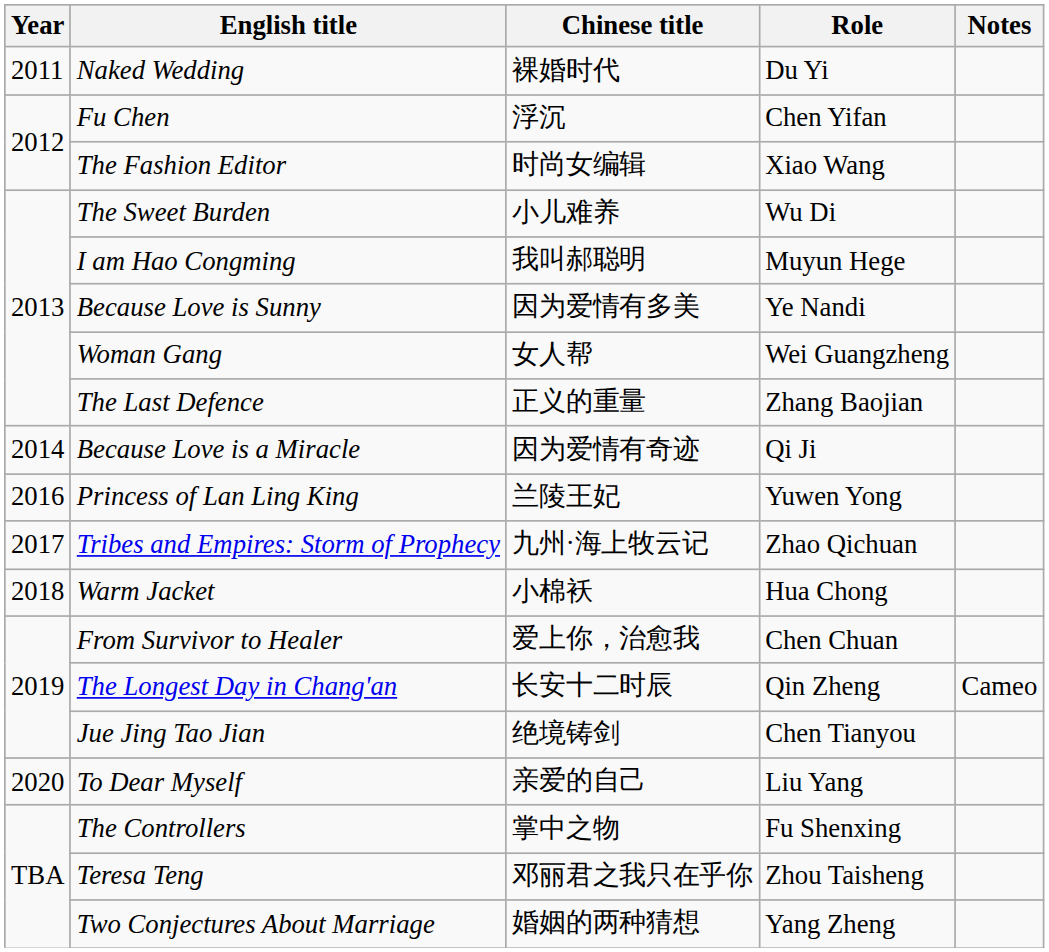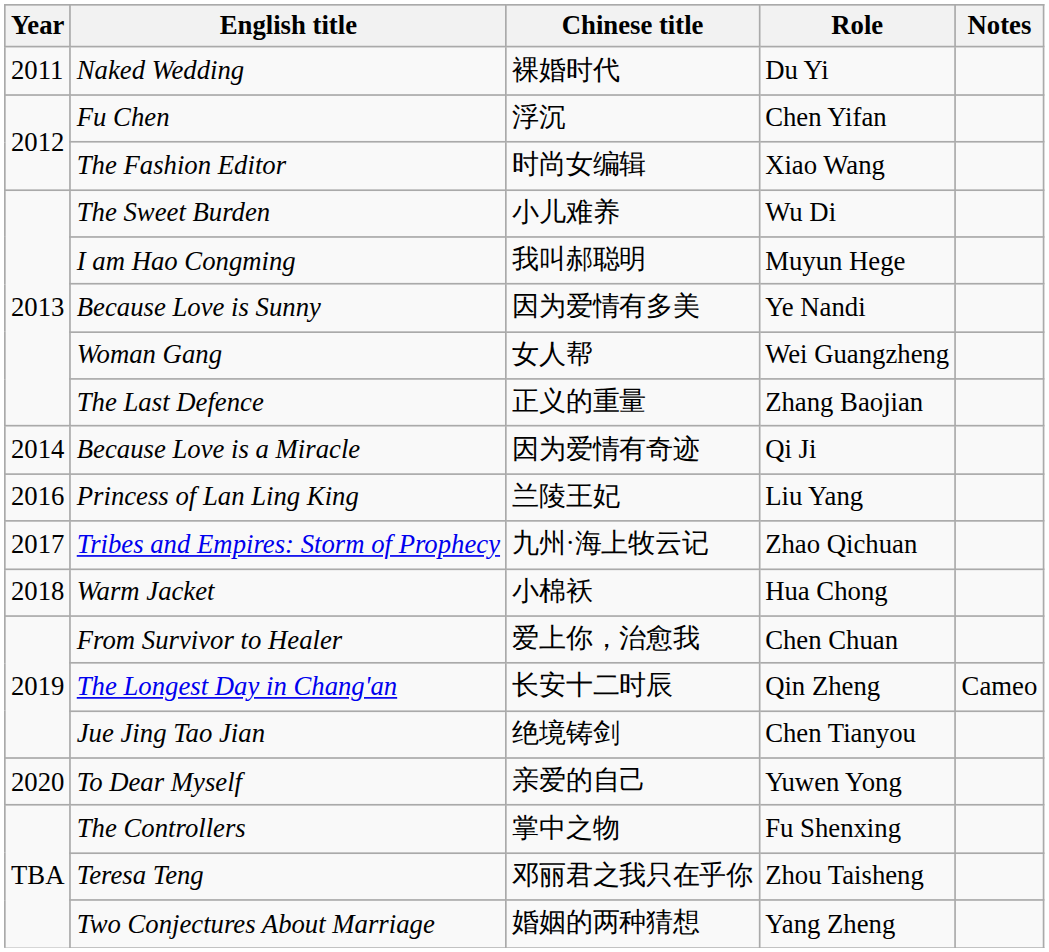Princess of Lan Ling King | Role: Yuwen Yong -> Liu Yang
To Dear Myself | Role: Liu Yang -> Yuwen Yong
